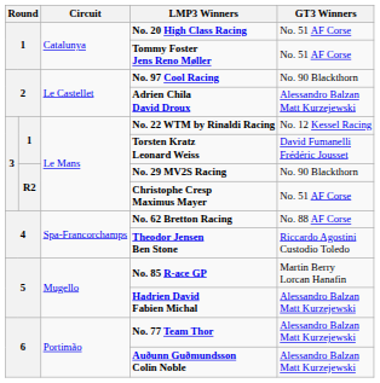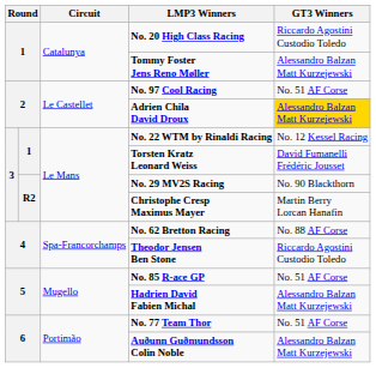No. 20 High Class Racing | GT3 Winners: No. 51 AF Corse -> Riccardo Agostini Custodio Toledo
Tommy Foster Jens Reno Møller | GT3 Winners: No. 51 AF Corse -> Alessandro Balzan Matt Kurzejewski
No. 97 Cool Racing | GT3 Winners: No. 90 Blackthorn -> No. 51 AF Corse
Adrien Chila David Droux | GT3 Winners: no background -> gold background
Christophe Cresp Maximus Mayer | GT3 Winners: No. 51 AF Corse -> Martin Berry Lorcan Hanafin
No. 85 R-ace GP | GT3 Winners: Martin Berry Lorcan Hanafin -> No. 51 AF Corse
No. 77 Team Thor | GT3 Winners: Alessandro Balzan Matt Kurzejewski -> No. 51 AF Corse
